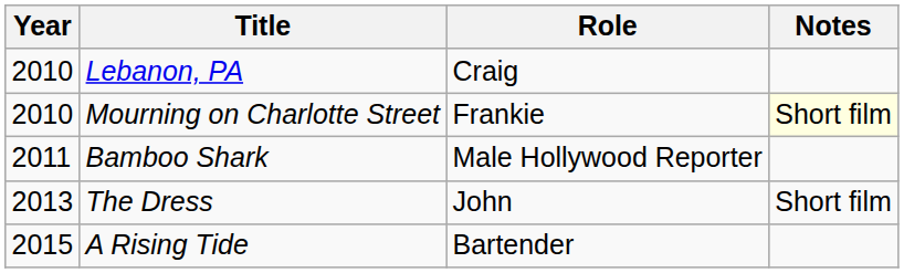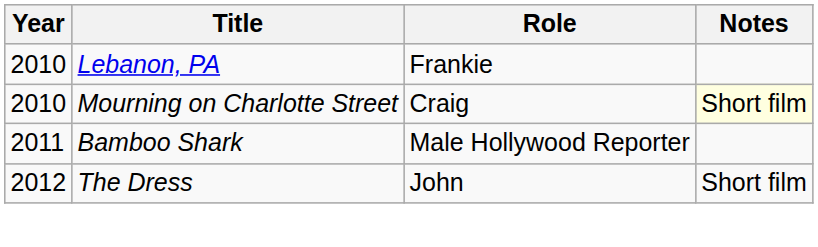Lebanon, PA | Role: Craig -> Frankie
Mourning on Charlotte Street | Role: Frankie -> Craig
The Dress | Year: 2013 -> 2012
- row: 2015 | A Rising Tide | Bartender
